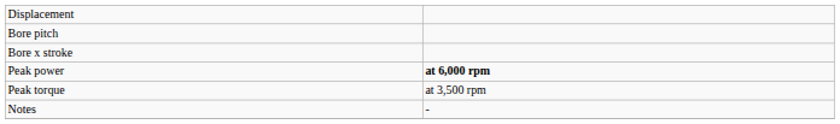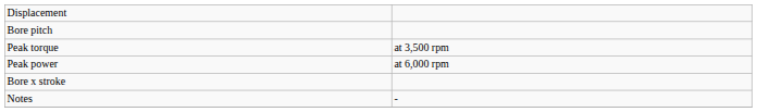rows swapped: Bore x stroke <-> Peak torque
Peak power | column 2: bold -> normal
